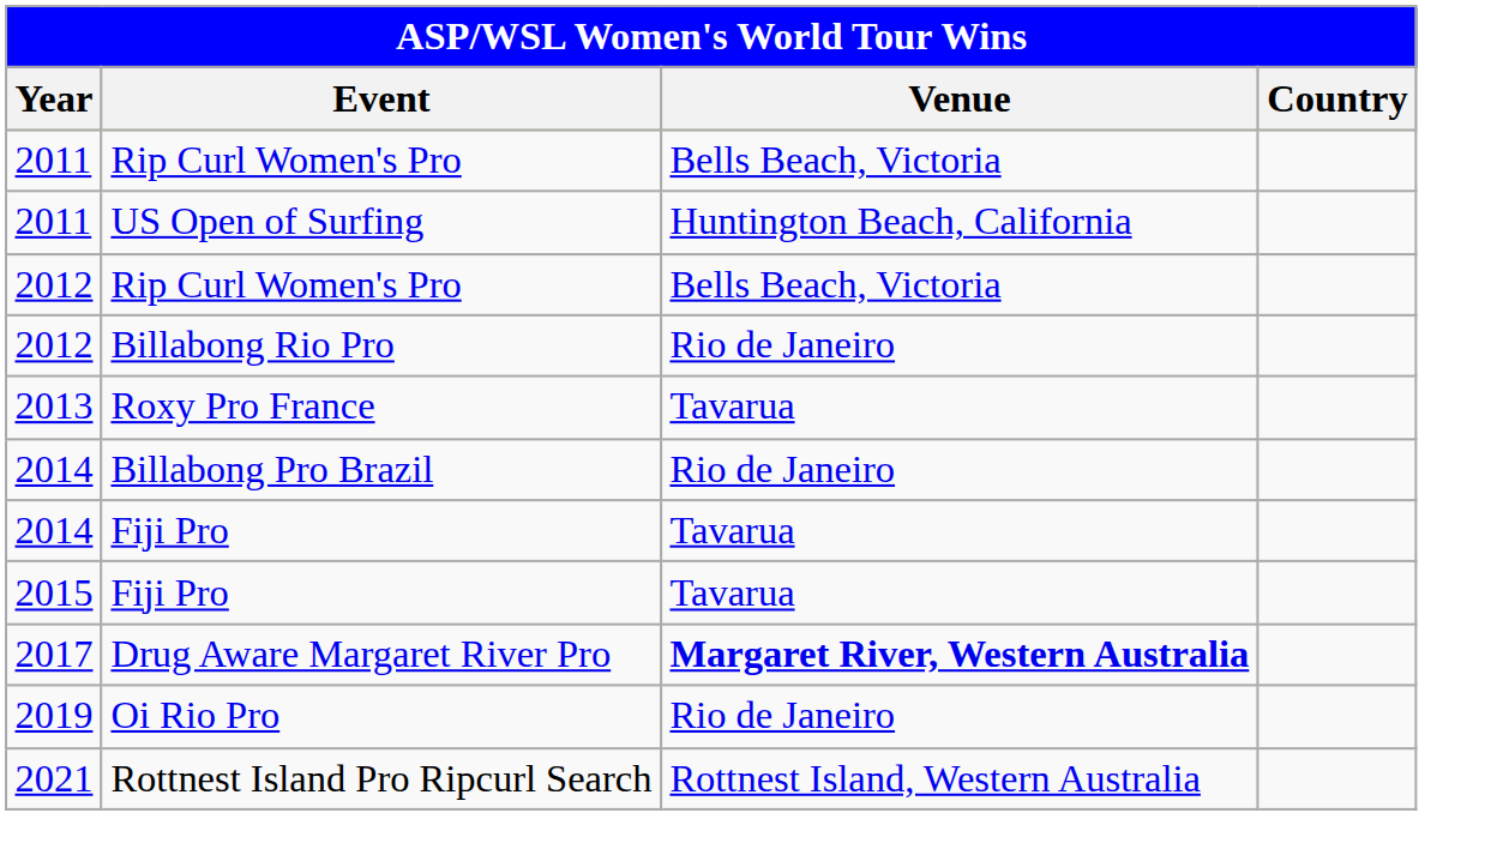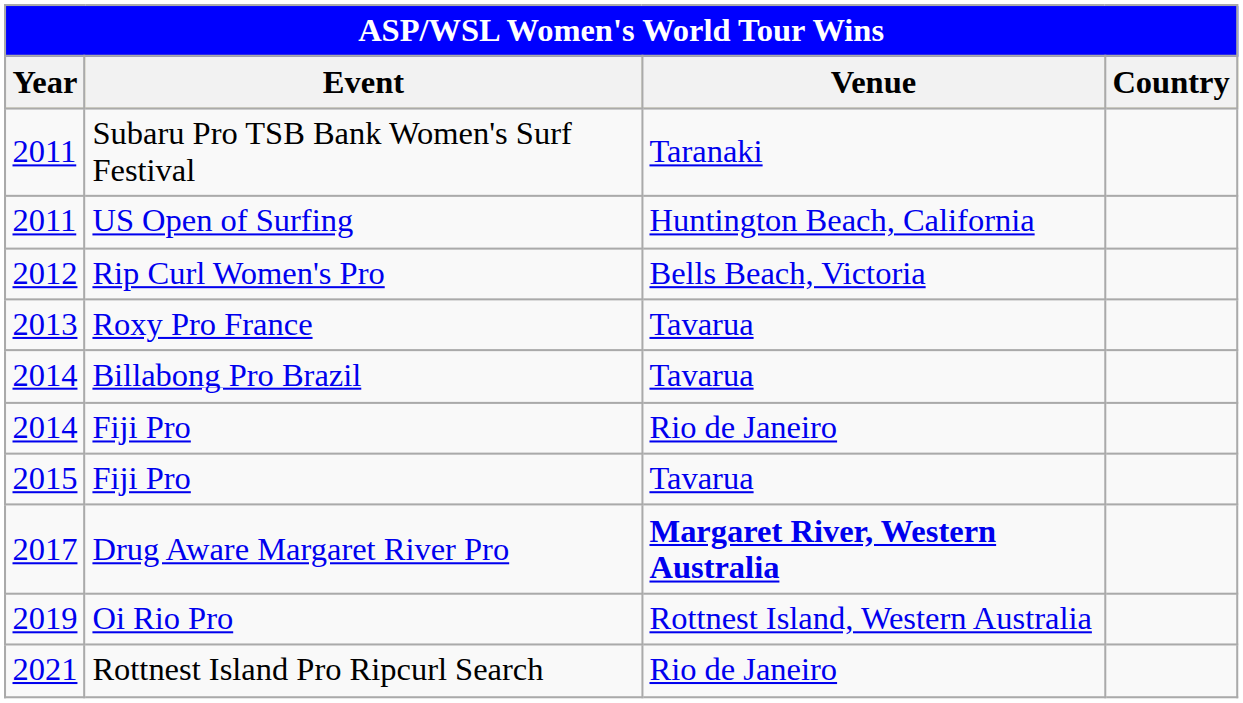- row: 2011 | Rip Curl Women's Pro | Bells Beach, Victoria
+ row: 2011 | Subaru Pro TSB Bank Women's Surf Festival | Taranaki
- row: 2012 | Billabong Rio Pro | Rio de Janeiro
Billabong Pro Brazil | Venue: Rio de Janeiro -> Tavarua
2014 / Fiji Pro | Venue: Tavarua -> Rio de Janeiro
Oi Rio Pro | Venue: Rio de Janeiro -> Rottnest Island, Western Australia
Rottnest Island Pro Ripcurl Search | Venue: Rottnest Island, Western Australia -> Rio de Janeiro
